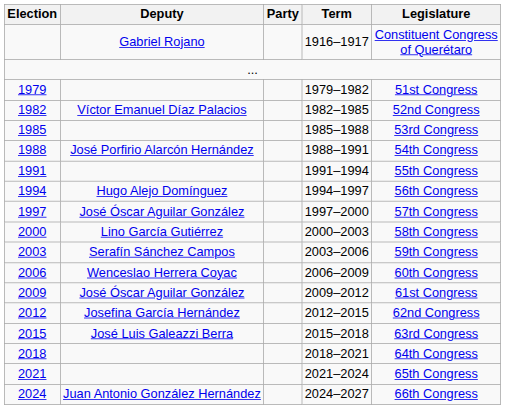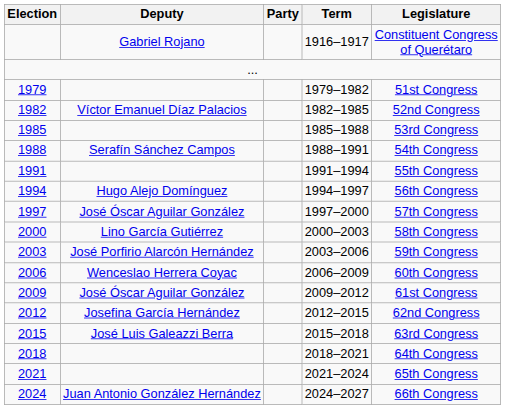1988 | Deputy: José Porfirio Alarcón Hernández -> Serafín Sánchez Campos
2003 | Deputy: Serafín Sánchez Campos -> José Porfirio Alarcón Hernández
